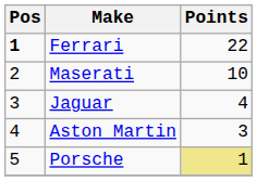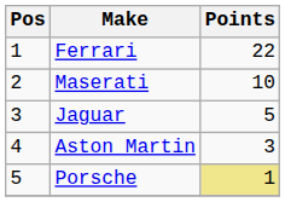Ferrari | Pos: bold -> normal
Jaguar | Points: 4 -> 5
